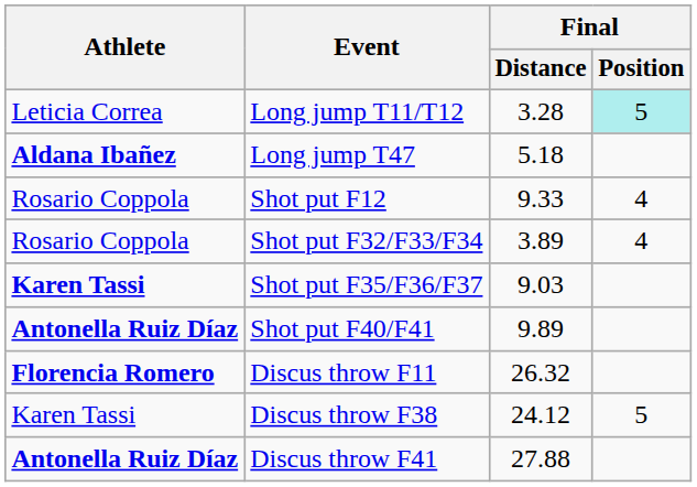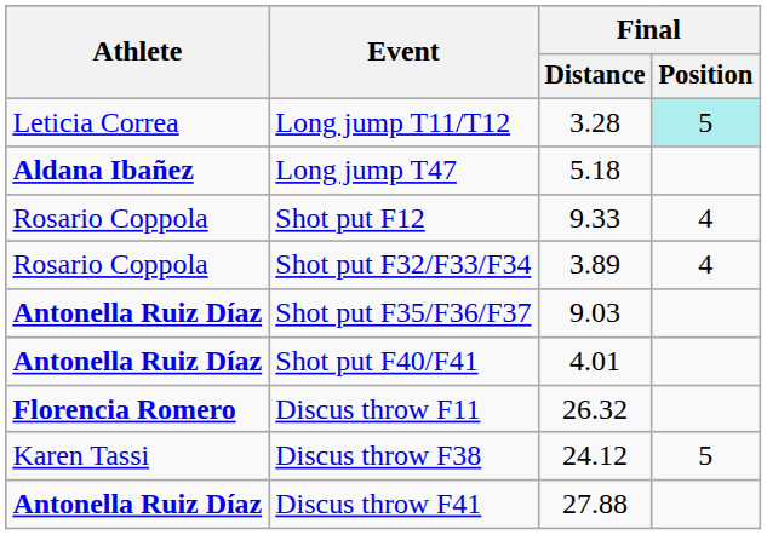Shot put F35/F36/F37 | Athlete: Karen Tassi -> Antonella Ruiz Díaz
Shot put F40/F41 | Final / Distance: 9.89 -> 4.01
